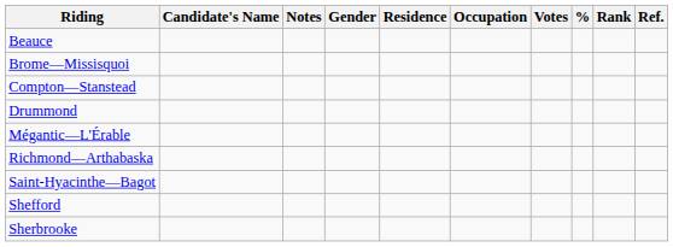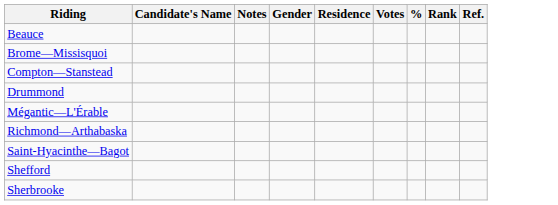- column: Occupation
